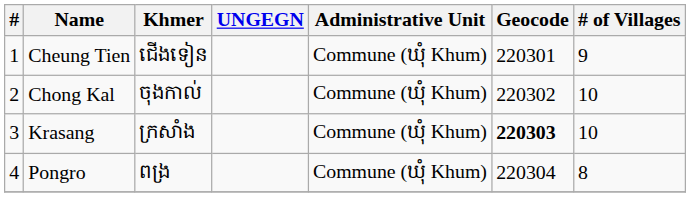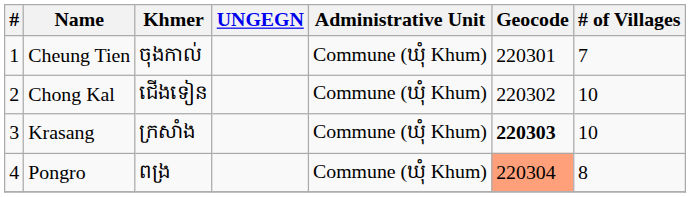Cheung Tien | Khmer: ជើងទៀន -> ចុងកាល់
Cheung Tien | # of Villages: 9 -> 7
Chong Kal | Khmer: ចុងកាល់ -> ជើងទៀន
Pongro | Geocode: no background -> lightsalmon background
